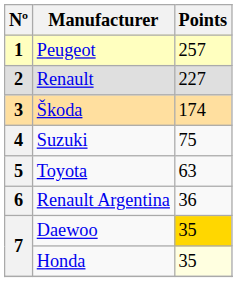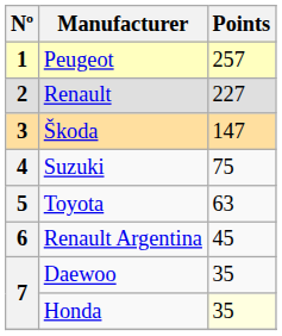Škoda | Points: 174 -> 147
Renault Argentina | Points: 36 -> 45
Daewoo | Points: gold background -> no background
